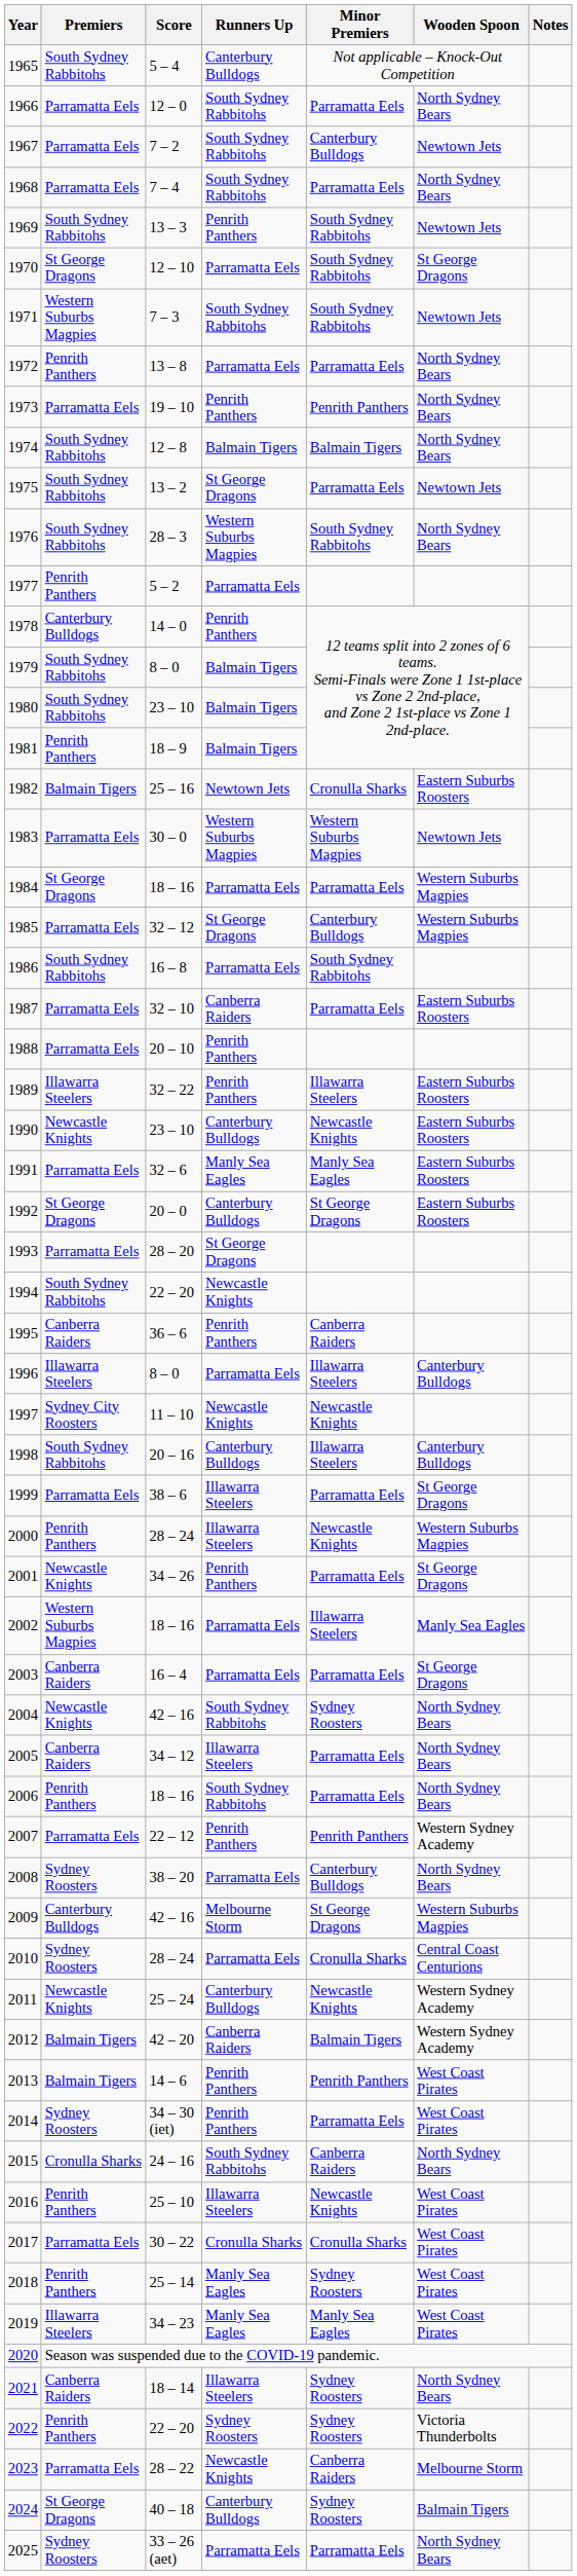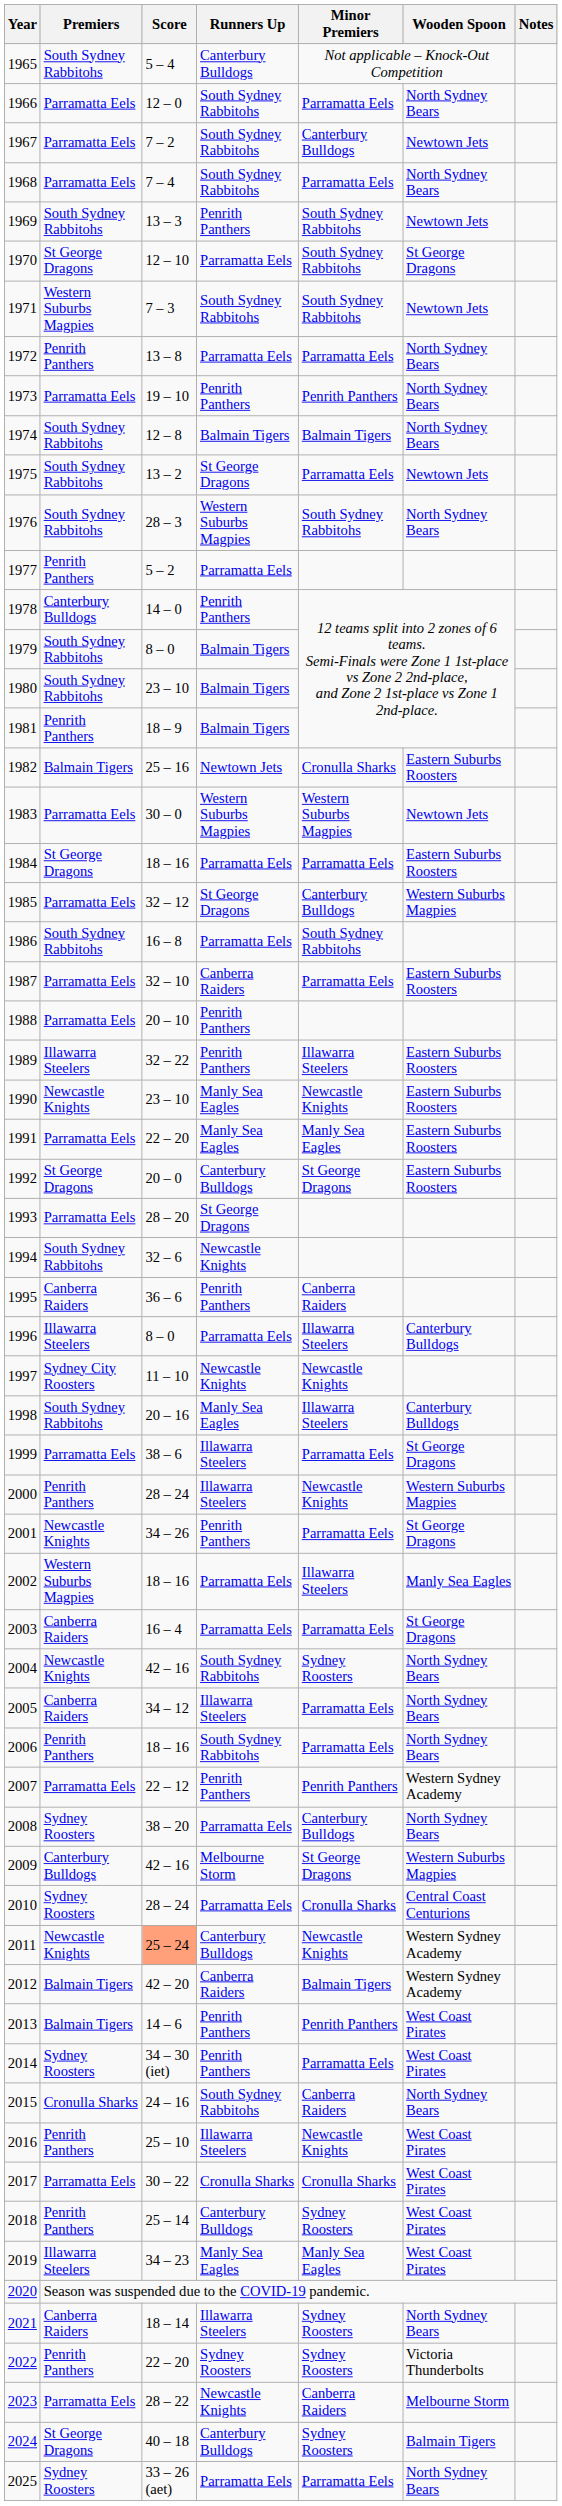1984 | Wooden Spoon: Western Suburbs Magpies -> Eastern Suburbs Roosters
1990 | Runners Up: Canterbury Bulldogs -> Manly Sea Eagles
1991 | Score: 32 – 6 -> 22 – 20
1994 | Score: 22 – 20 -> 32 – 6
1998 | Runners Up: Canterbury Bulldogs -> Manly Sea Eagles
2011 | Score: no background -> lightsalmon background
2018 | Runners Up: Manly Sea Eagles -> Canterbury Bulldogs
